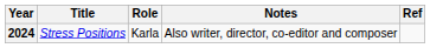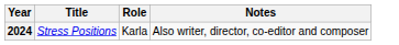- column: Ref
